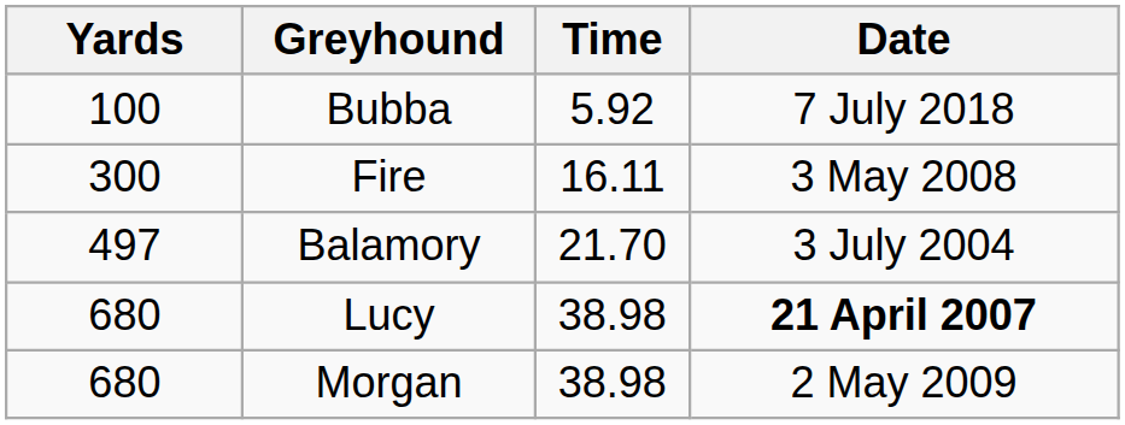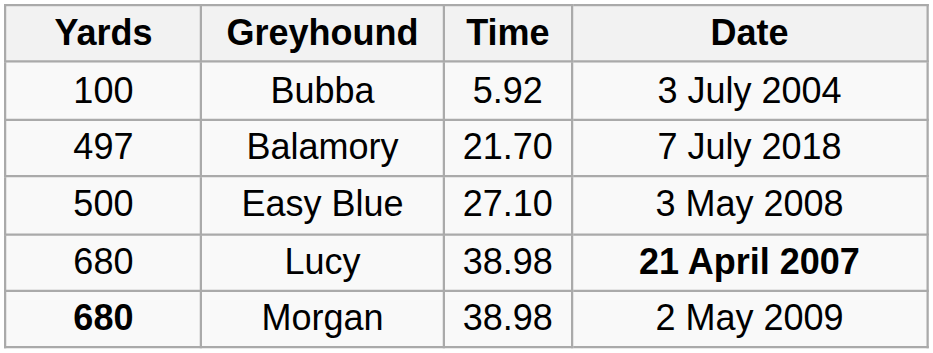Bubba | Date: 7 July 2018 -> 3 July 2004
- row: 300 | Fire | 16.11 | 3 May 2008
Balamory | Date: 3 July 2004 -> 7 July 2018
+ row: 500 | Easy Blue | 27.10 | 3 May 2008
Morgan | Yards: normal -> bold
